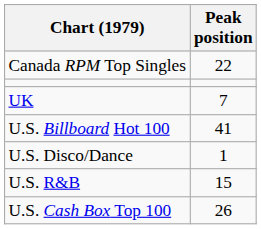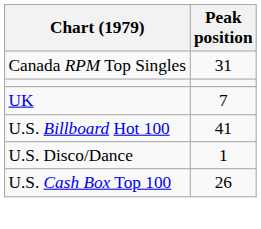Canada RPM Top Singles | Peak position: 22 -> 31
- row: U.S. R&B | 15
